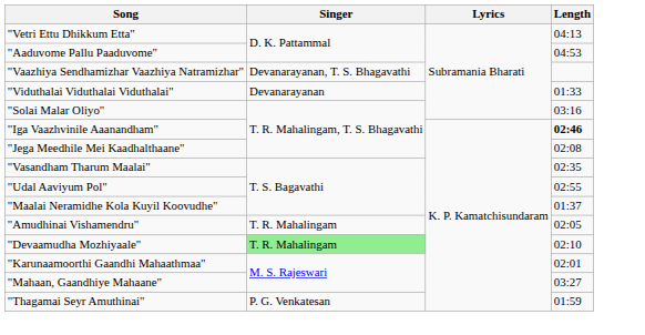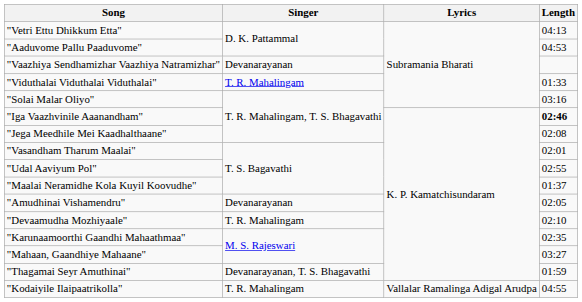"Vaazhiya Sendhamizhar Vaazhiya Natramizhar" | Singer: Devanarayanan, T. S. Bhagavathi -> Devanarayanan
"Viduthalai Viduthalai Viduthalai" | Singer: Devanarayanan -> T. R. Mahalingam
"Vasandham Tharum Maalai" | Length: 02:35 -> 02:01
"Amudhinai Vishamendru" | Singer: T. R. Mahalingam -> Devanarayanan
"Devaamudha Mozhiyaale" | Singer: lightgreen background -> no background
"Karunaamoorthi Gaandhi Mahaathmaa" | Length: 02:01 -> 02:35
"Thagamai Seyr Amuthinai" | Singer: P. G. Venkatesan -> Devanarayanan, T. S. Bhagavathi
+ row: "Kodaiyile Ilaipaatrikolla" | T. R. Mahalingam | Vallalar Ramalinga Adigal Arudpa | 04:55
